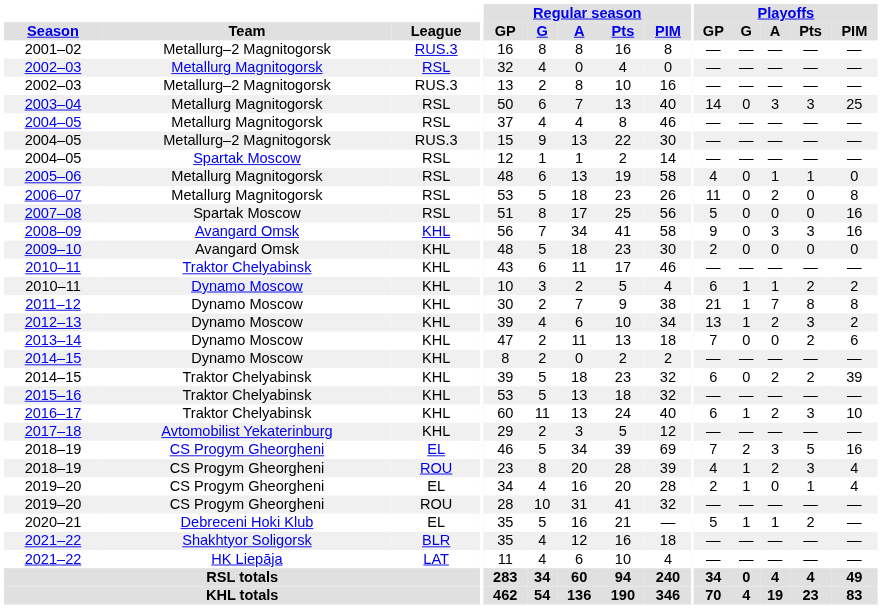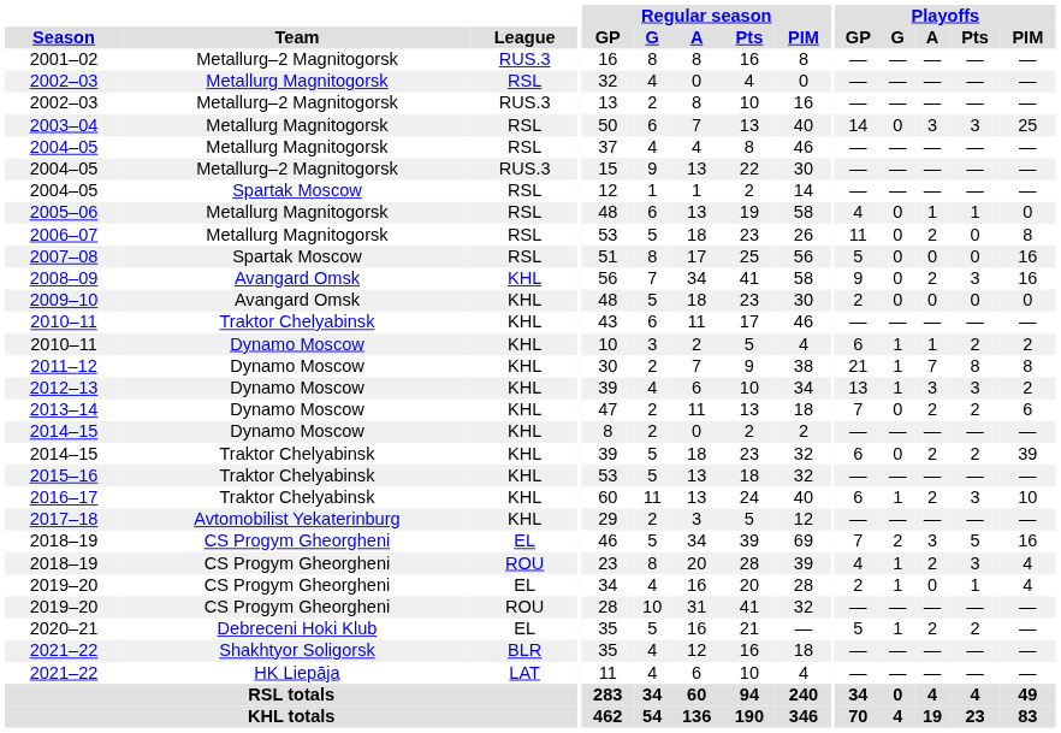2008–09 | Playoffs / A: 3 -> 2
2012–13 | Playoffs / A: 2 -> 3
2013–14 | Playoffs / A: 0 -> 2
2020–21 | Playoffs / A: 1 -> 2
